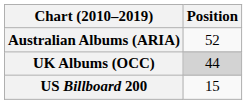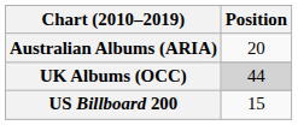Australian Albums (ARIA) | Position: 52 -> 20
